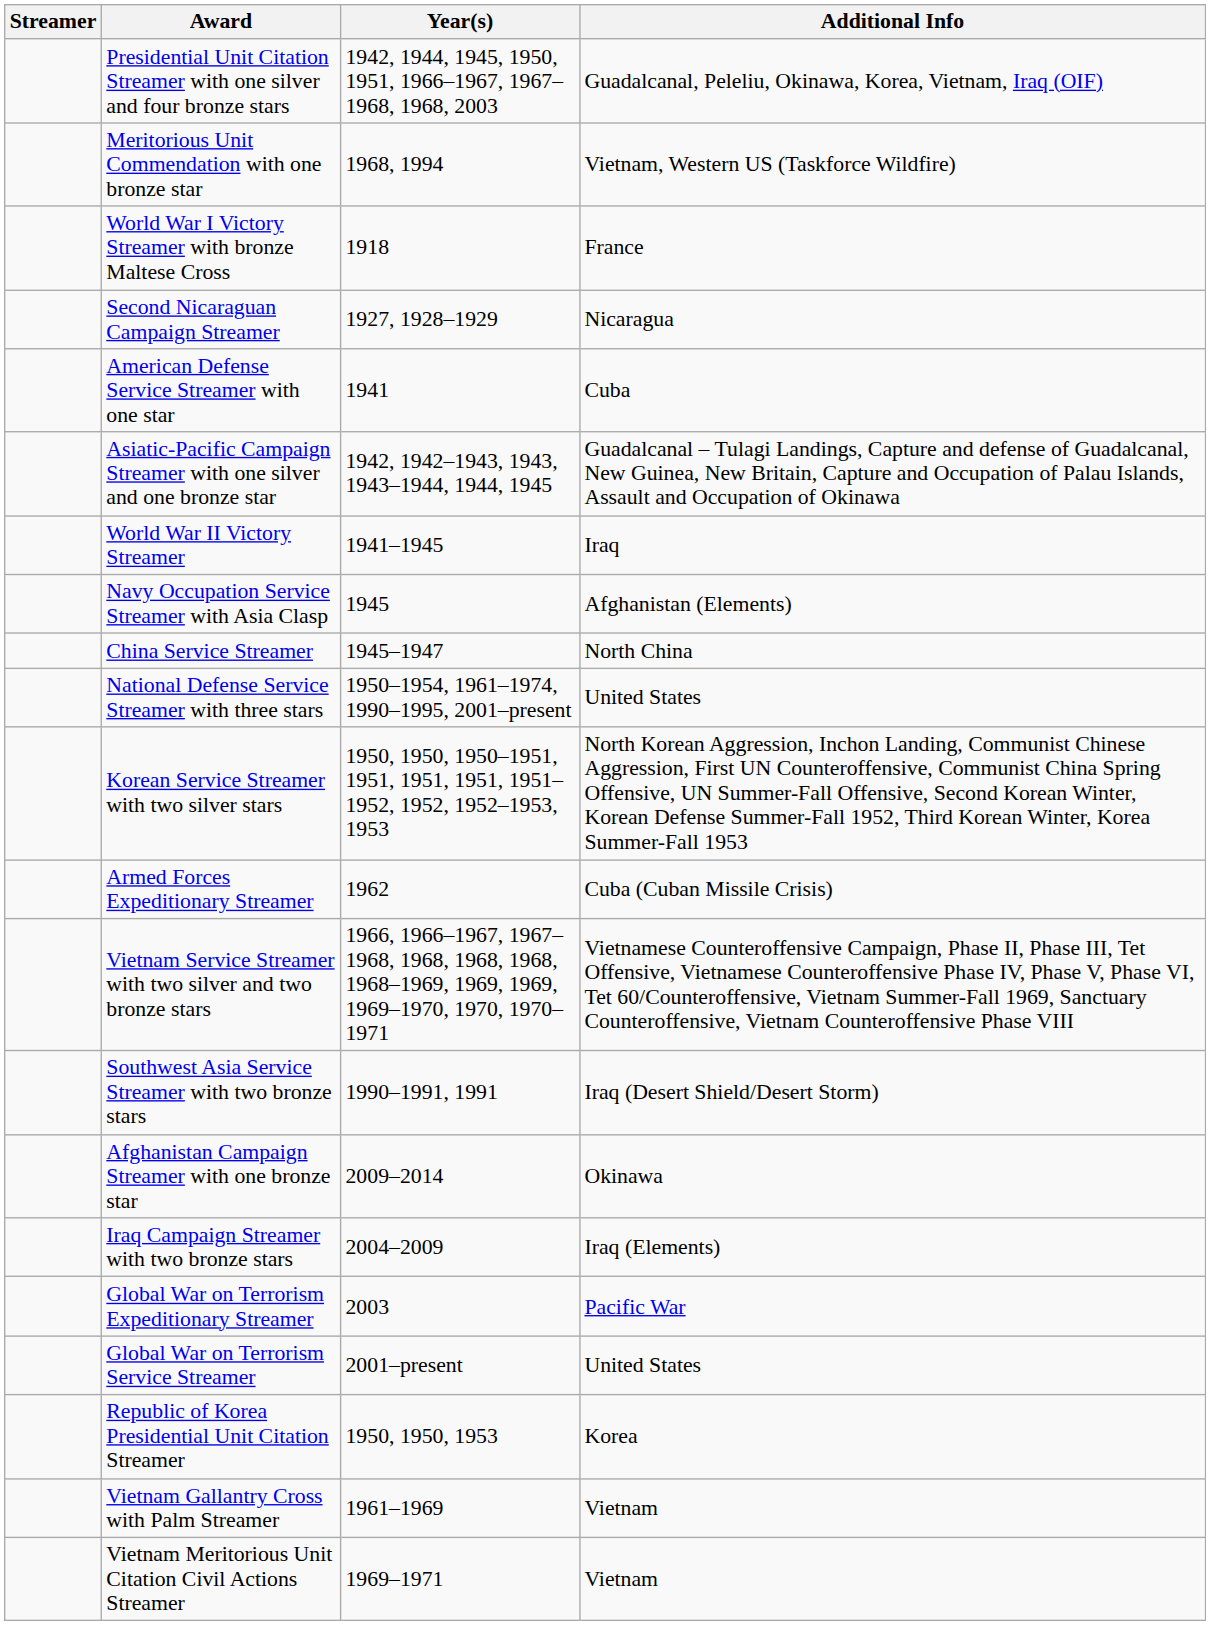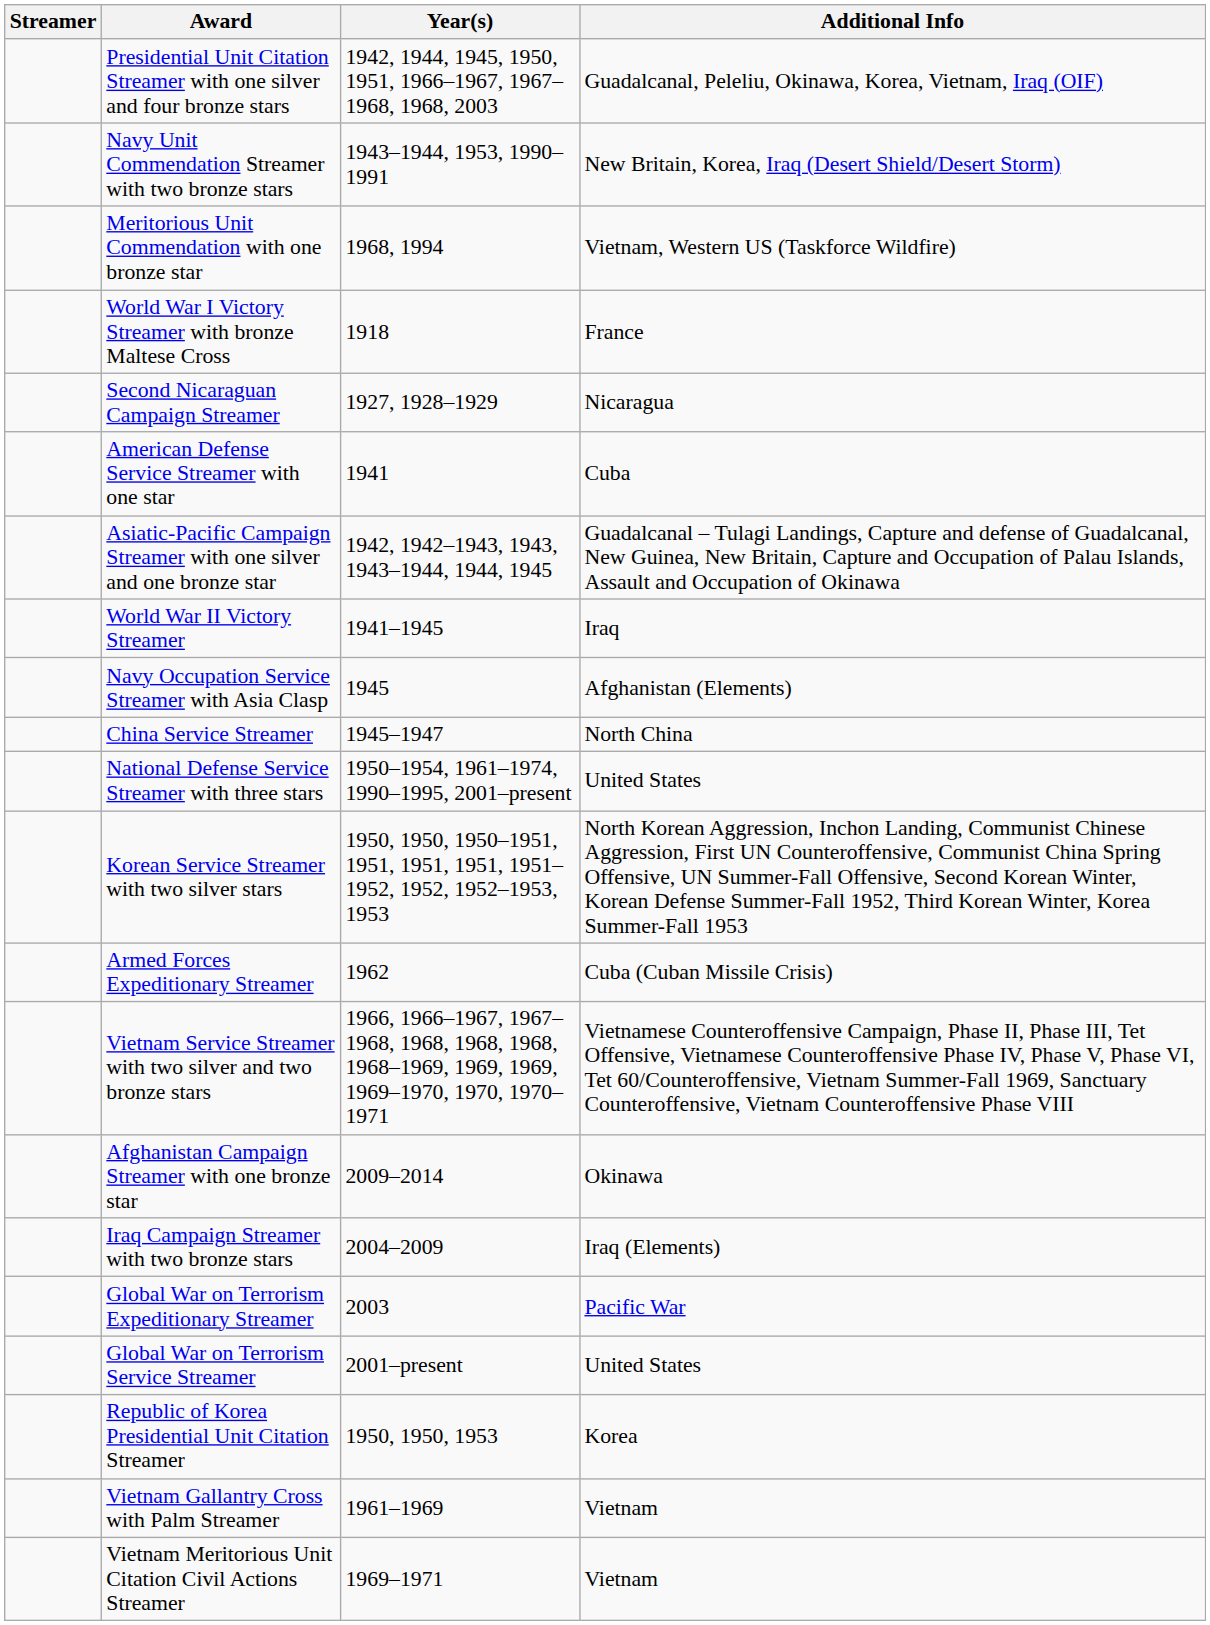+ row: Navy Unit Commendation Streamer with two bronze stars | 1943–1944, 1953, 1990–1991 | New Britain, Korea, Iraq (Desert Shield/Desert Storm)
- row: Southwest Asia Service Streamer with two bronze stars | 1990–1991, 1991 | Iraq (Desert Shield/Desert Storm)
